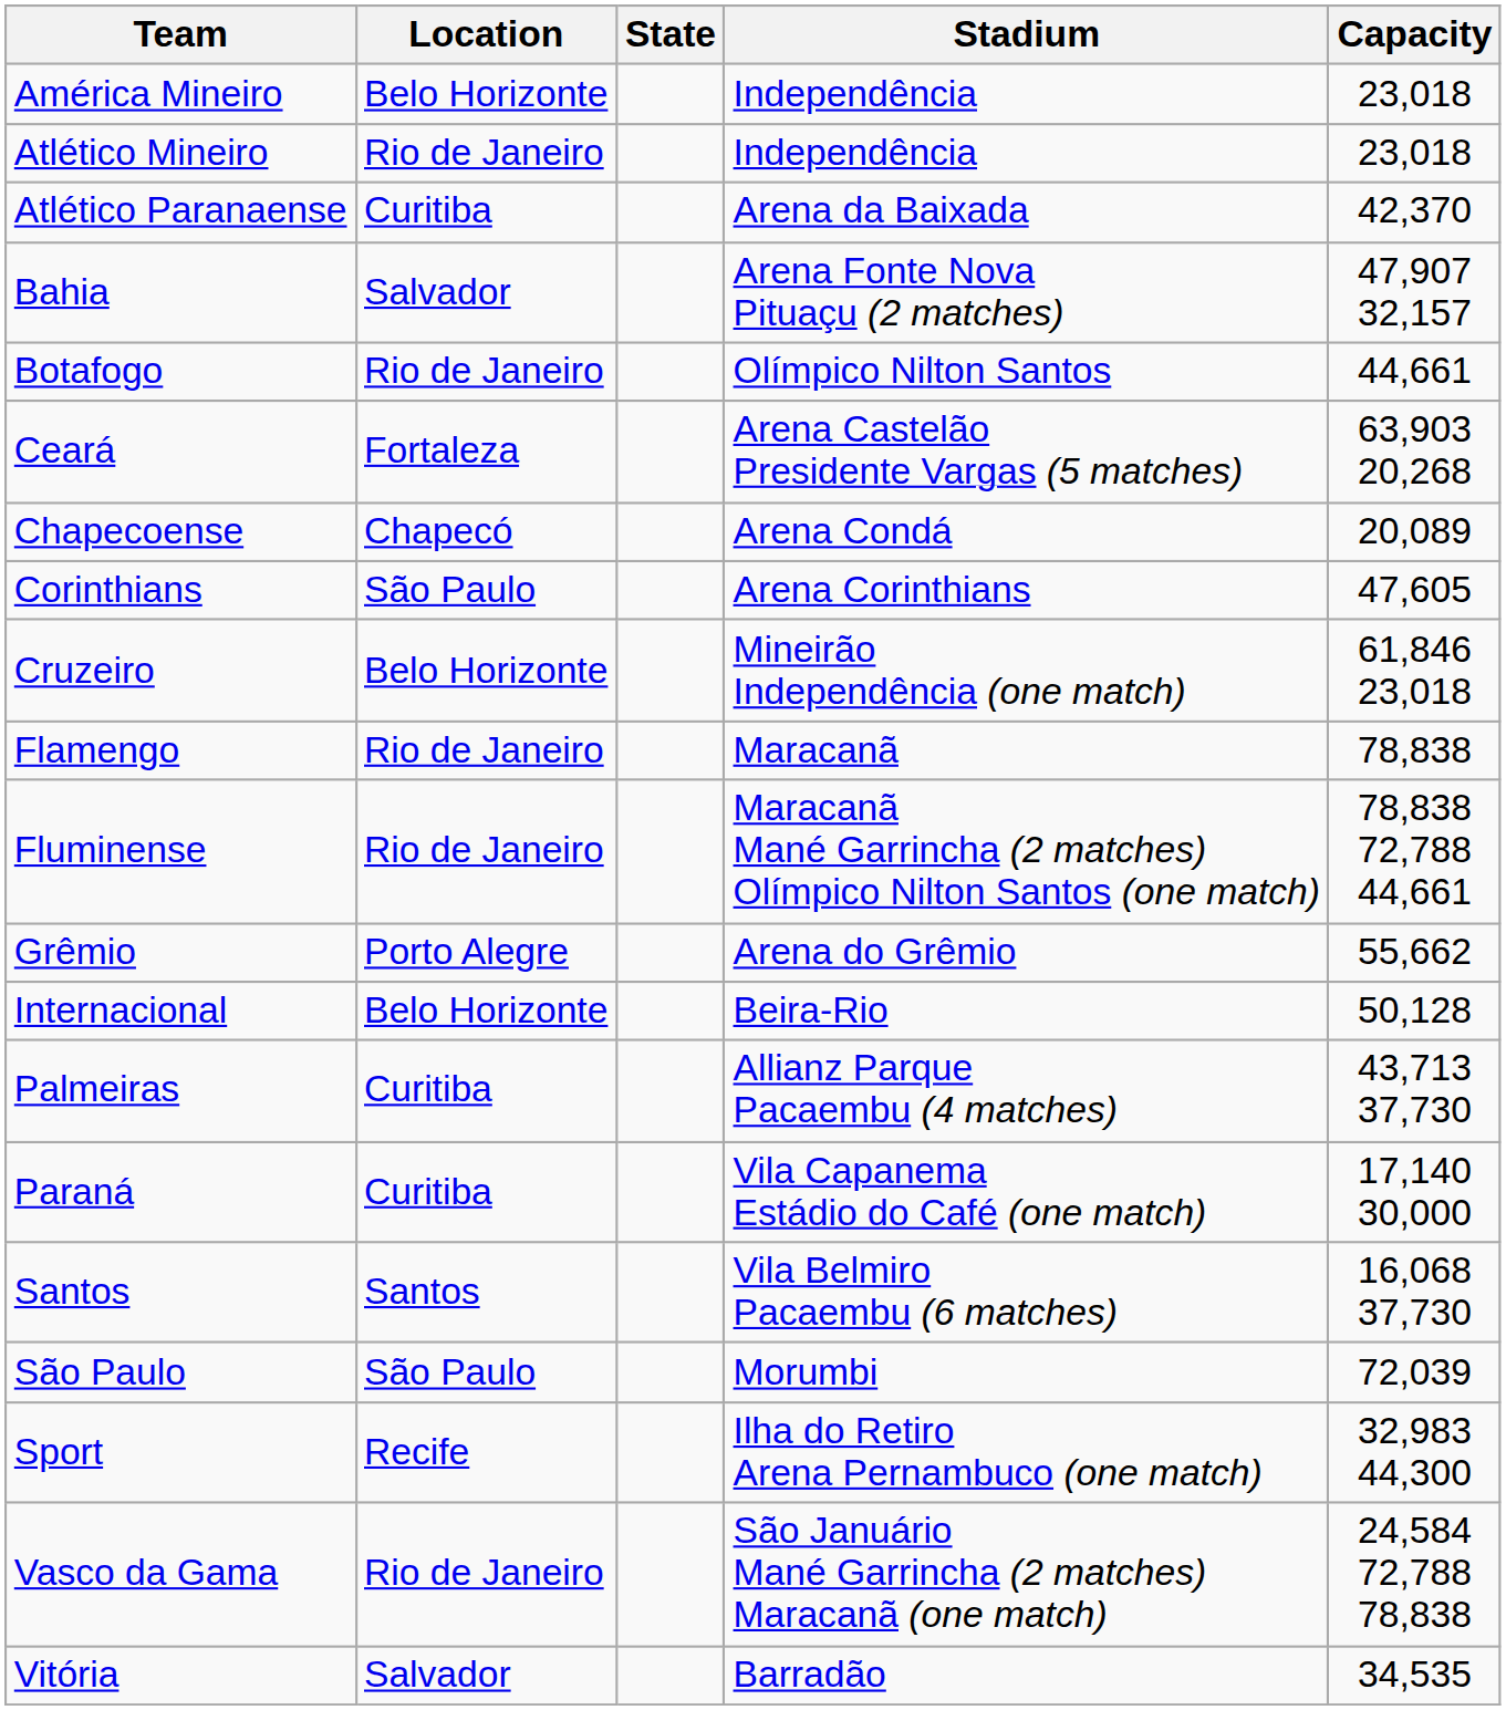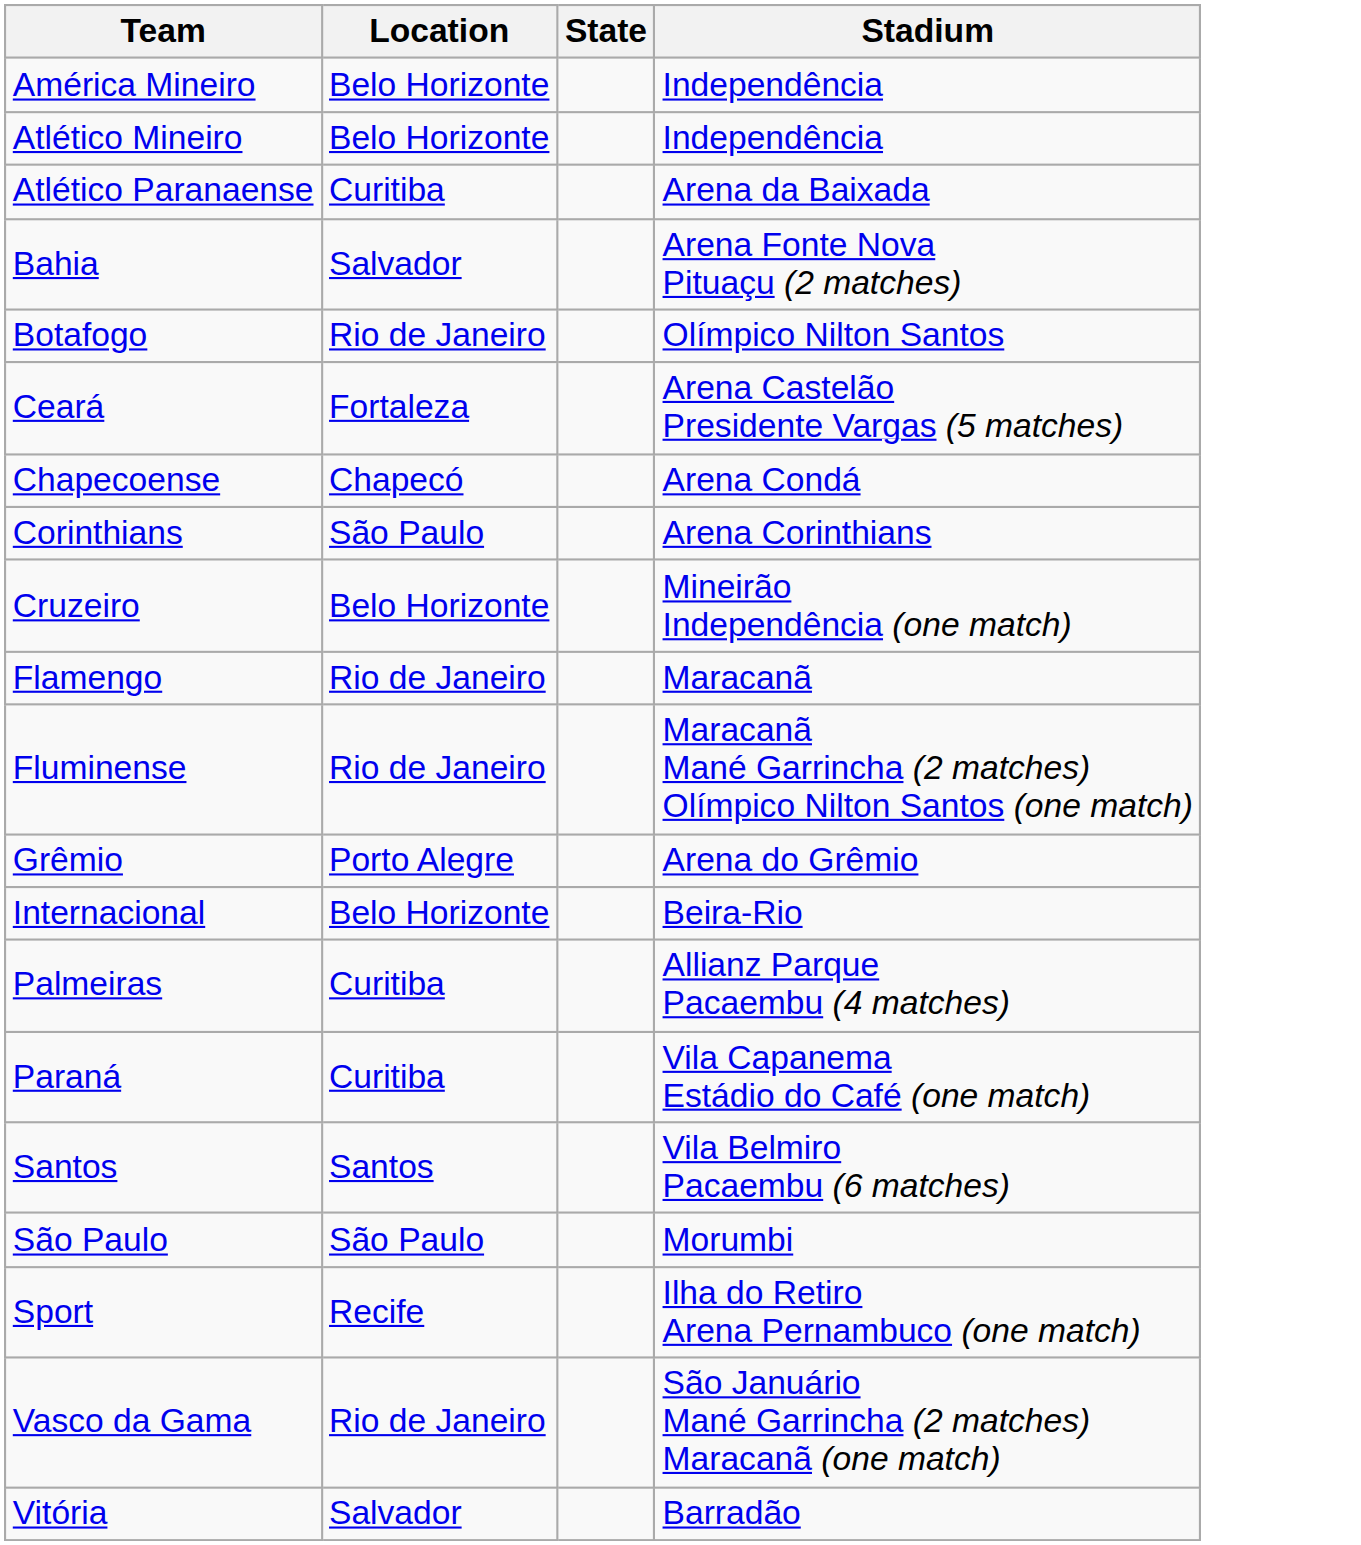- column: Capacity | 23,018 | 23,018 | 42,370 | 47,907 32,157 | 44,661 | 63,903 20,268 | 20,089 | 47,605 | 61,846 23,018 | 78,838 | 78,838 72,788 44,661 | 55,662 | 50,128 | 43,713 37,730 | 17,140 30,000 | 16,068 37,730 | 72,039 | 32,983 44,300 | 24,584 72,788 78,838 | 34,535
Atlético Mineiro | Location: Rio de Janeiro -> Belo Horizonte
